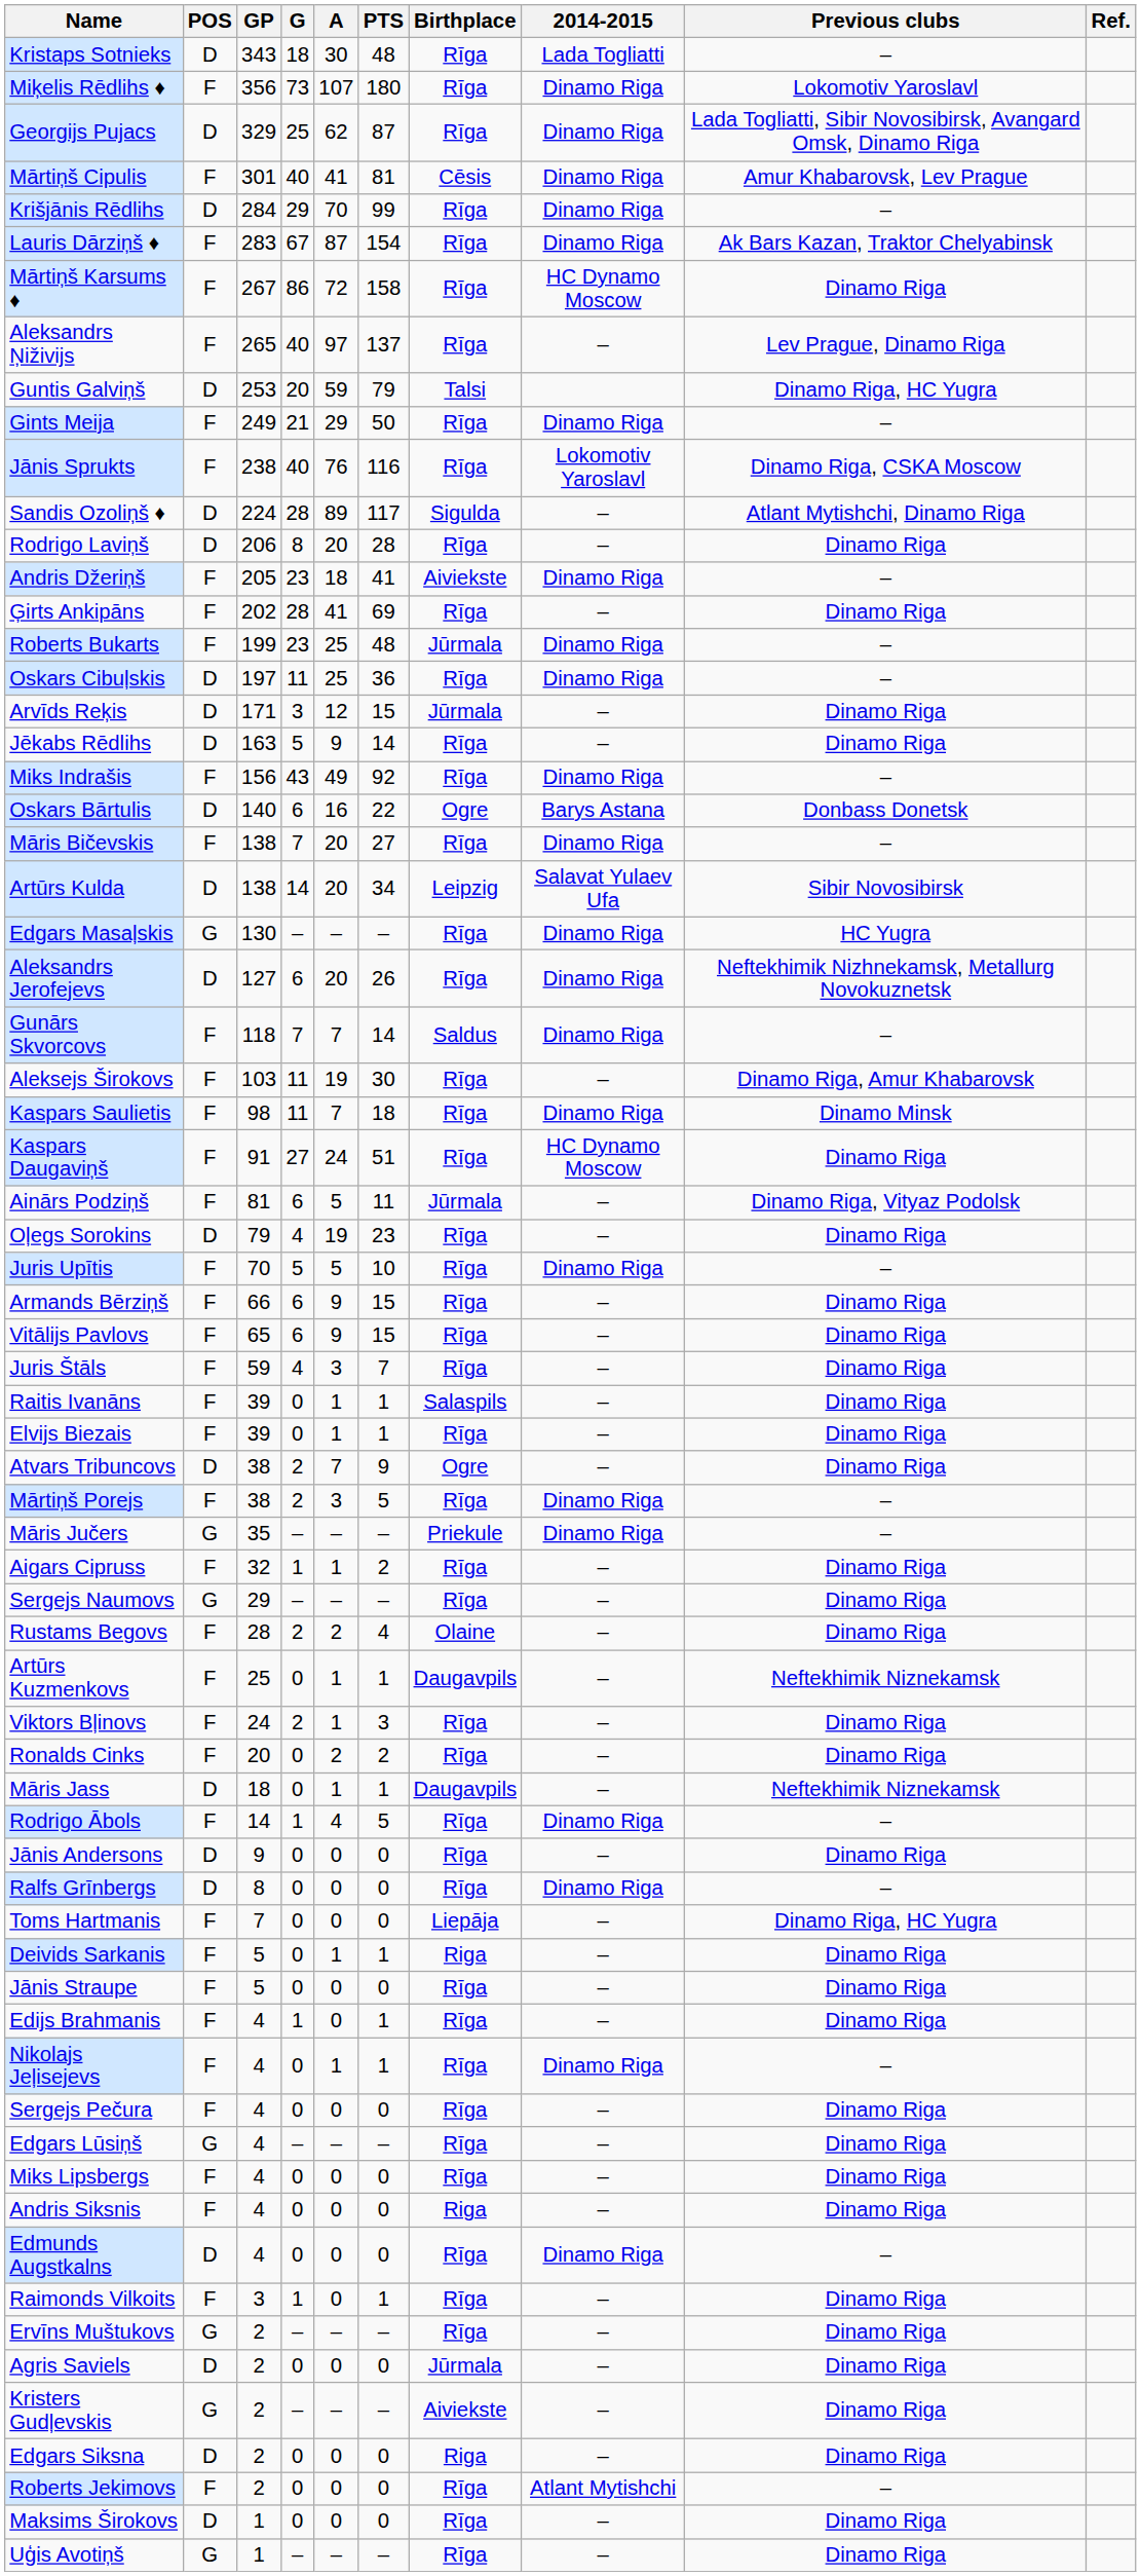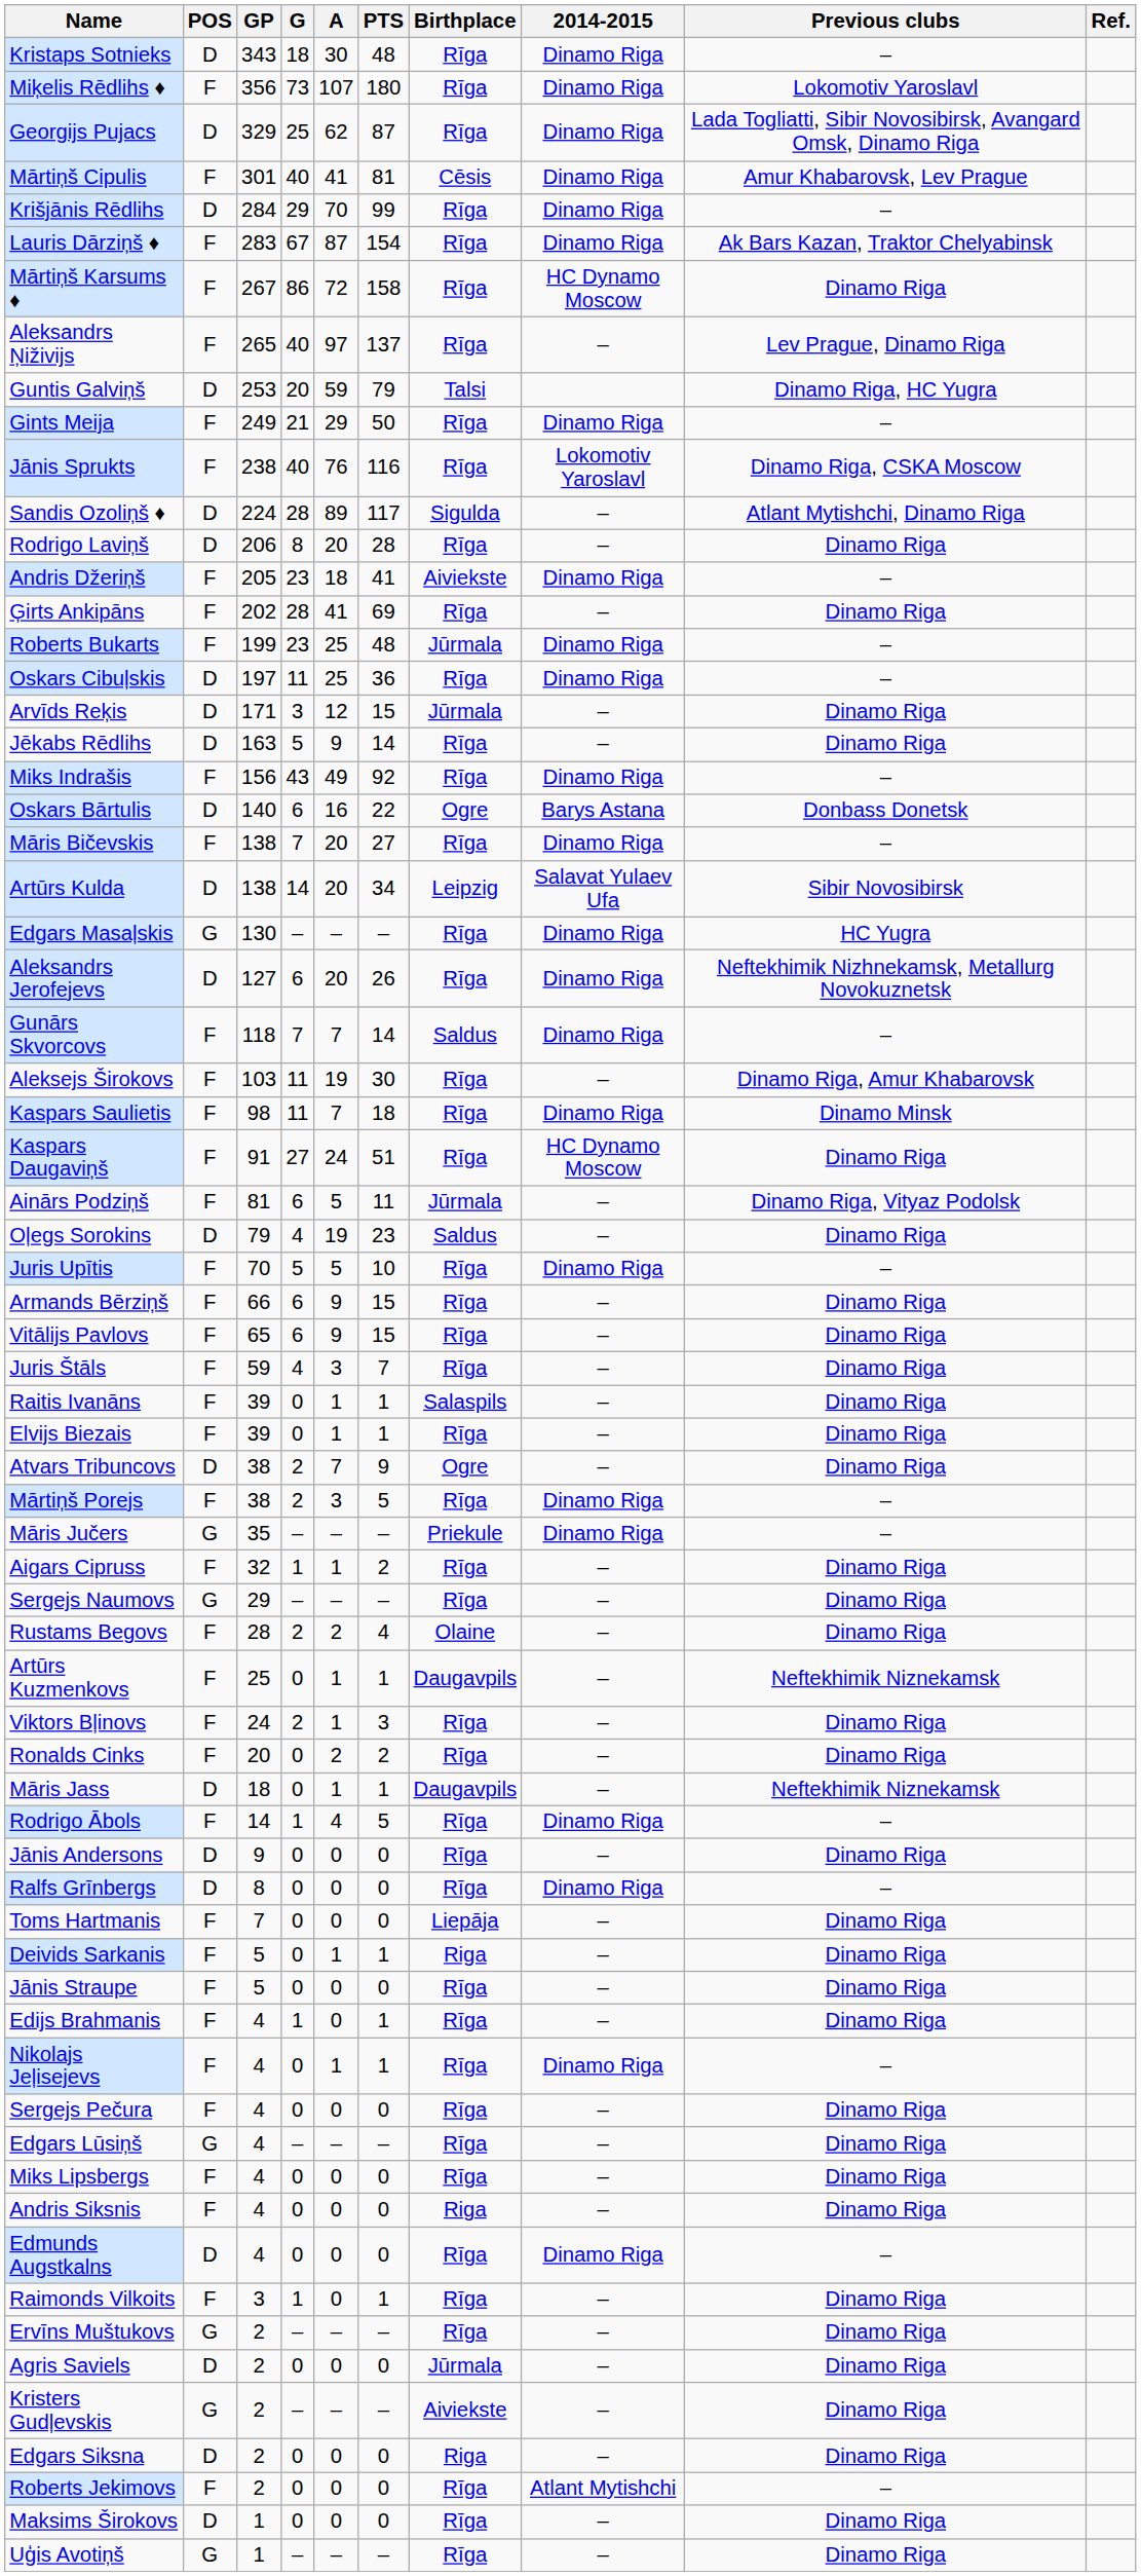Kristaps Sotnieks | 2014-2015: Lada Togliatti -> Dinamo Riga
Oļegs Sorokins | Birthplace: Rīga -> Saldus
Toms Hartmanis | Previous clubs: Dinamo Riga, HC Yugra -> Dinamo Riga
